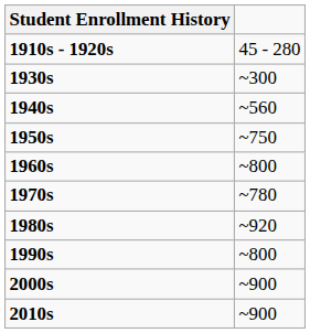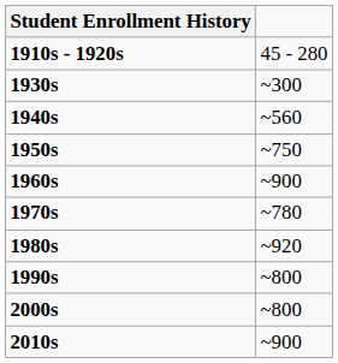1960s | column 2: ~800 -> ~900
2000s | column 2: ~900 -> ~800
